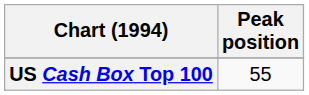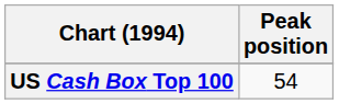US Cash Box Top 100 | Peak position: 55 -> 54
